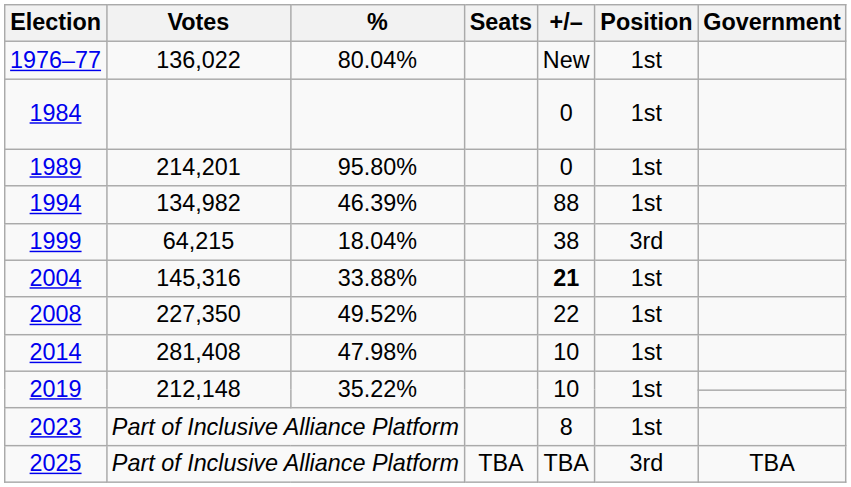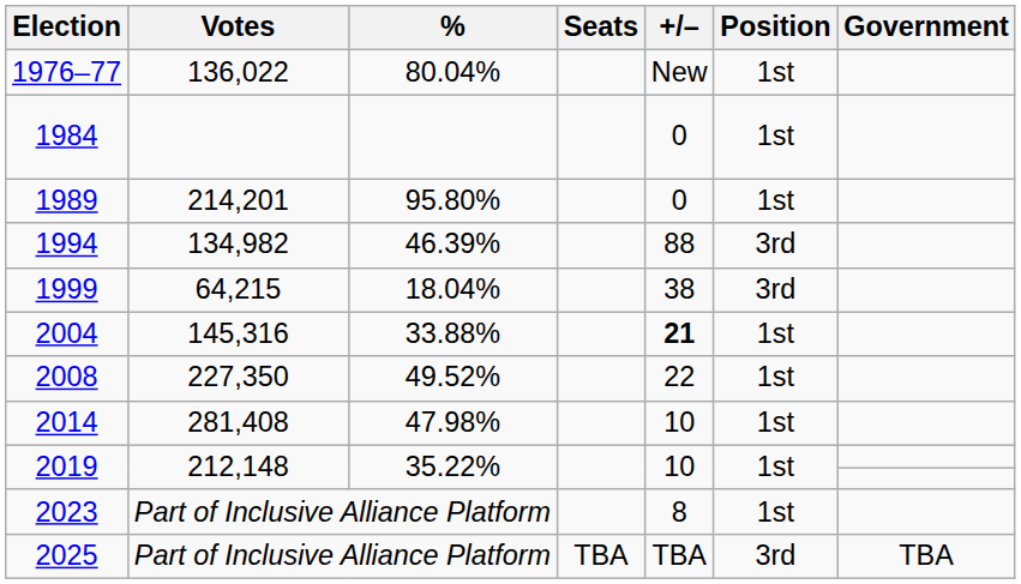1994 | Position: 1st -> 3rd
